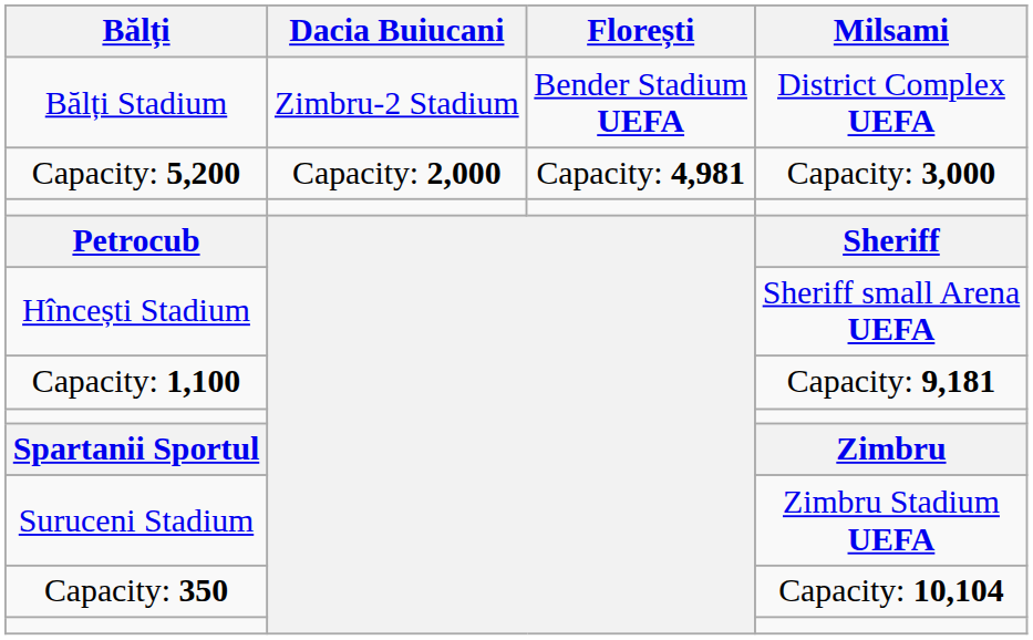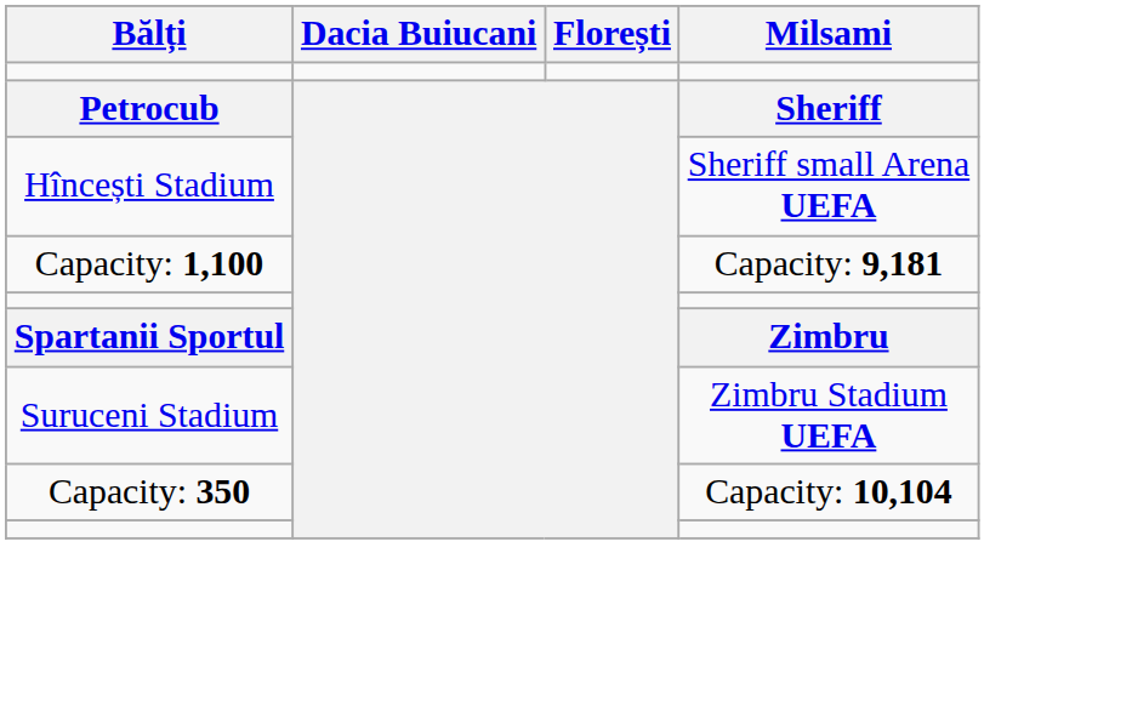- row: Bălți Stadium | Zimbru-2 Stadium | Bender Stadium UEFA | District Complex UEFA
- row: Capacity: 5,200 | Capacity: 2,000 | Capacity: 4,981 | Capacity: 3,000
